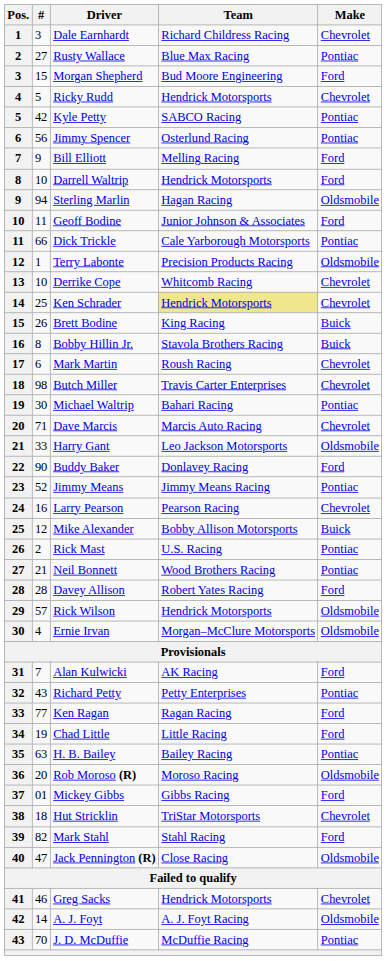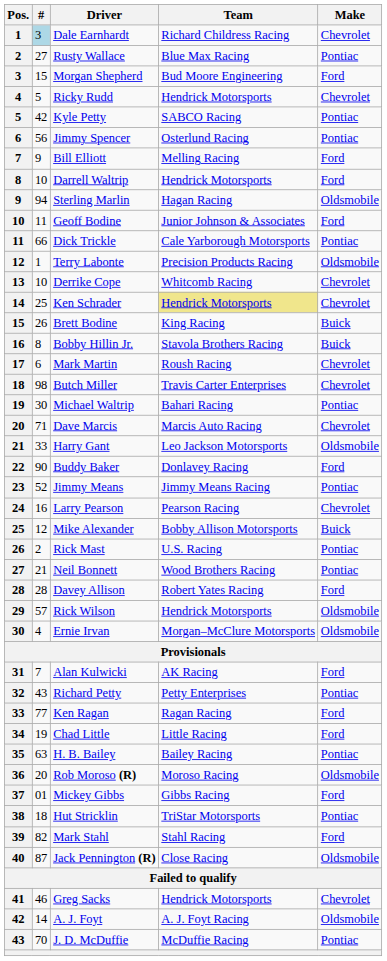Dale Earnhardt | #: no background -> lightblue background
Hut Stricklin | Make: Chevrolet -> Pontiac
Jack Pennington (R) | #: 47 -> 87
